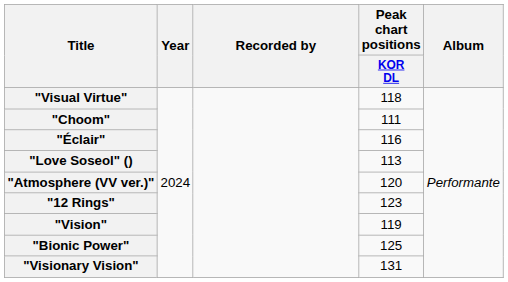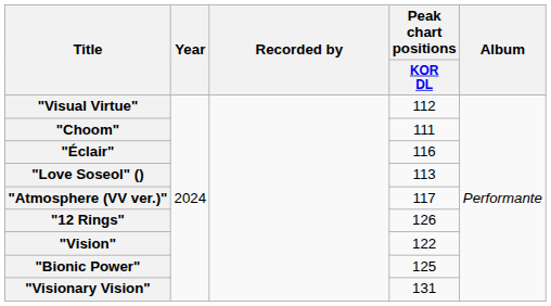"Visual Virtue" | Peak chart positions / KOR DL: 118 -> 112
"Atmosphere (VV ver.)" | Peak chart positions / KOR DL: 120 -> 117
"12 Rings" | Peak chart positions / KOR DL: 123 -> 126
"Vision" | Peak chart positions / KOR DL: 119 -> 122
